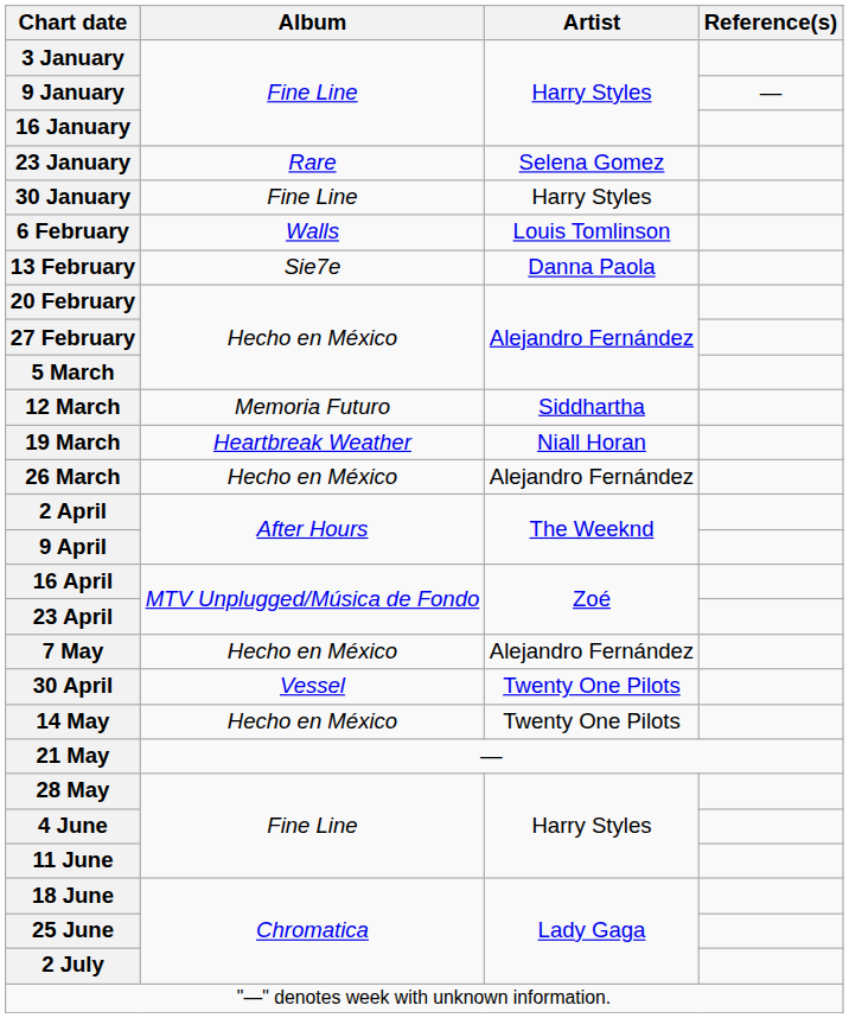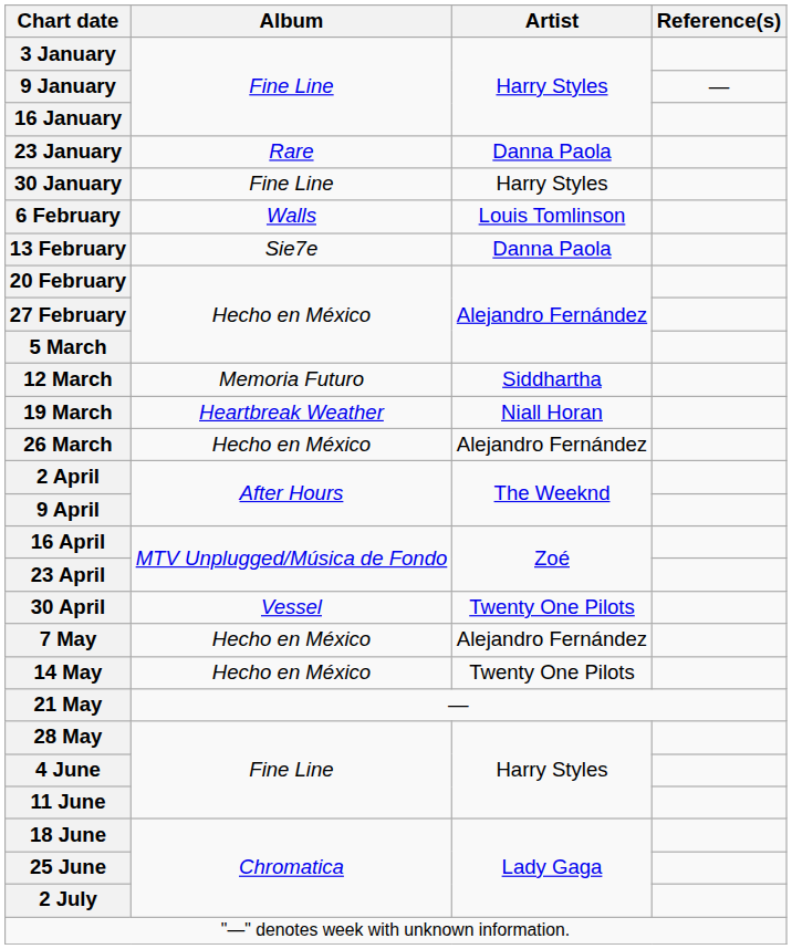23 January | Artist: Selena Gomez -> Danna Paola
rows swapped: 30 April <-> 7 May
